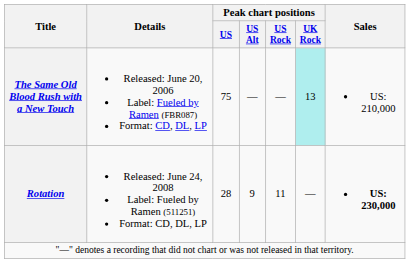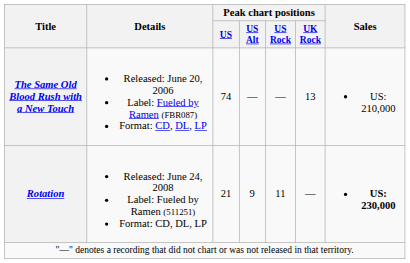The Same Old Blood Rush with a New Touch | Peak chart positions / US: 75 -> 74
The Same Old Blood Rush with a New Touch | Peak chart positions / UK Rock: paleturquoise background -> no background
Rotation | Peak chart positions / US: 28 -> 21
